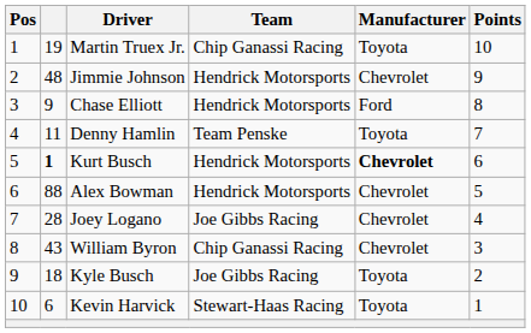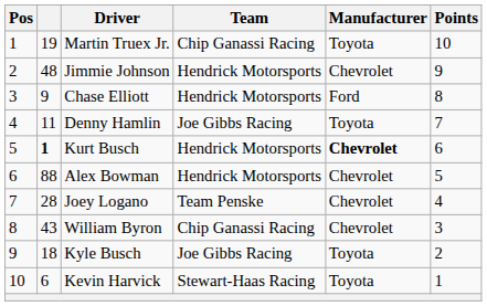Denny Hamlin | Team: Team Penske -> Joe Gibbs Racing
Joey Logano | Team: Joe Gibbs Racing -> Team Penske
